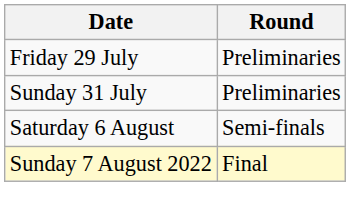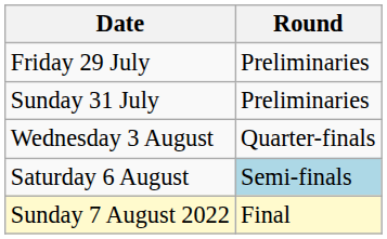+ row: Wednesday 3 August | Quarter-finals
Saturday 6 August | Round: no background -> lightblue background
